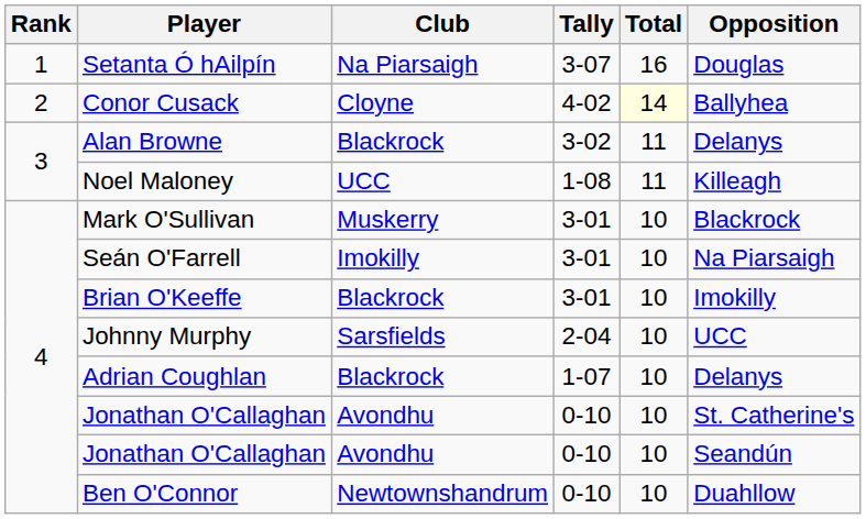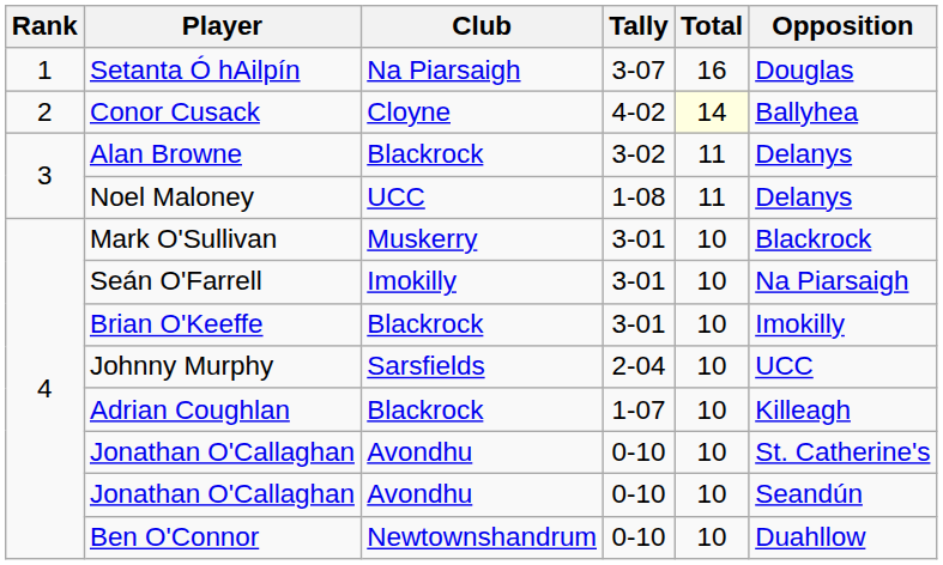Noel Maloney | Opposition: Killeagh -> Delanys
Adrian Coughlan | Opposition: Delanys -> Killeagh
